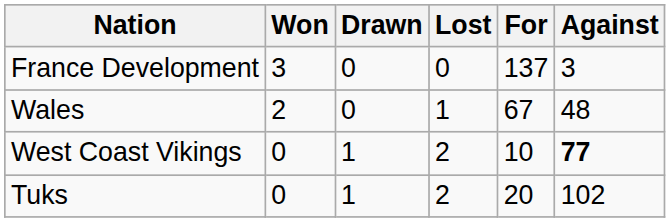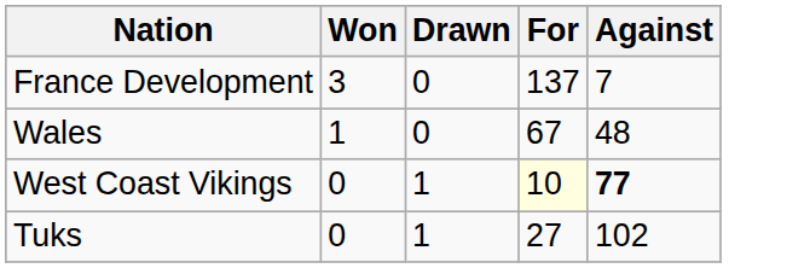- column: Lost | 0 | 1 | 2 | 2
France Development | Against: 3 -> 7
Wales | Won: 2 -> 1
West Coast Vikings | For: no background -> lightyellow background
Tuks | For: 20 -> 27
